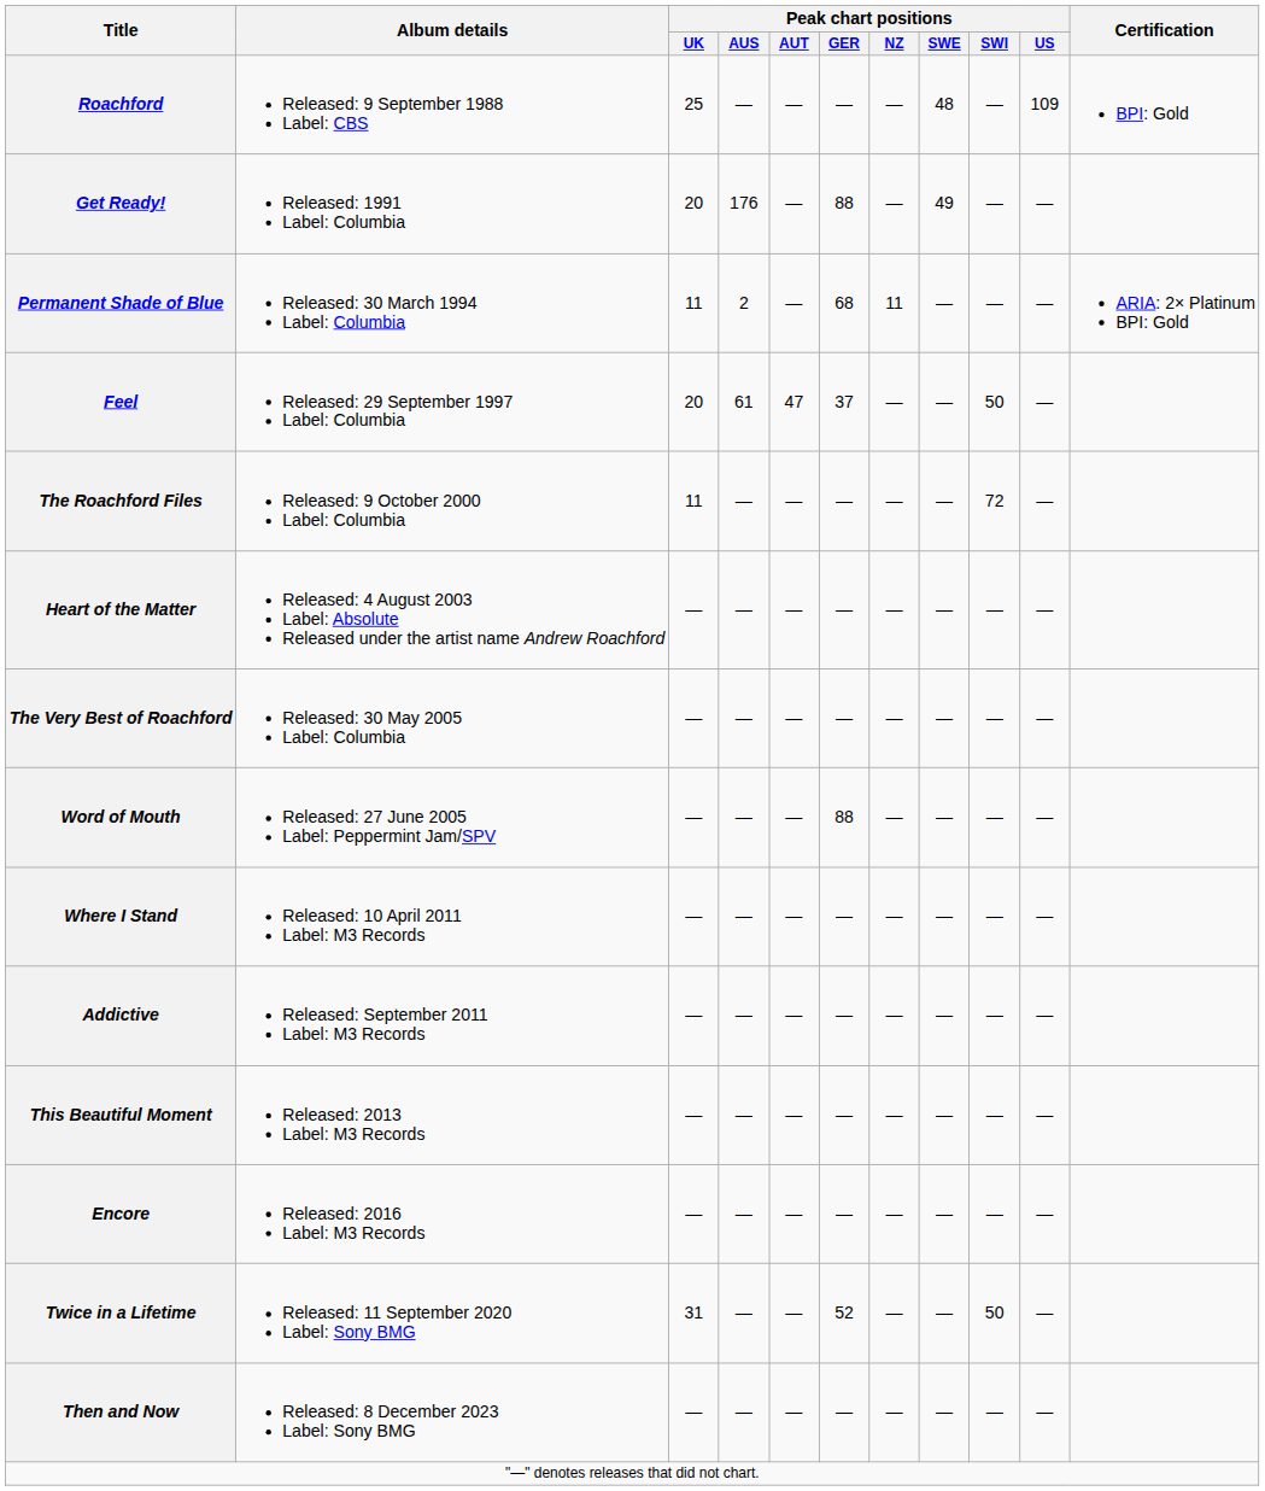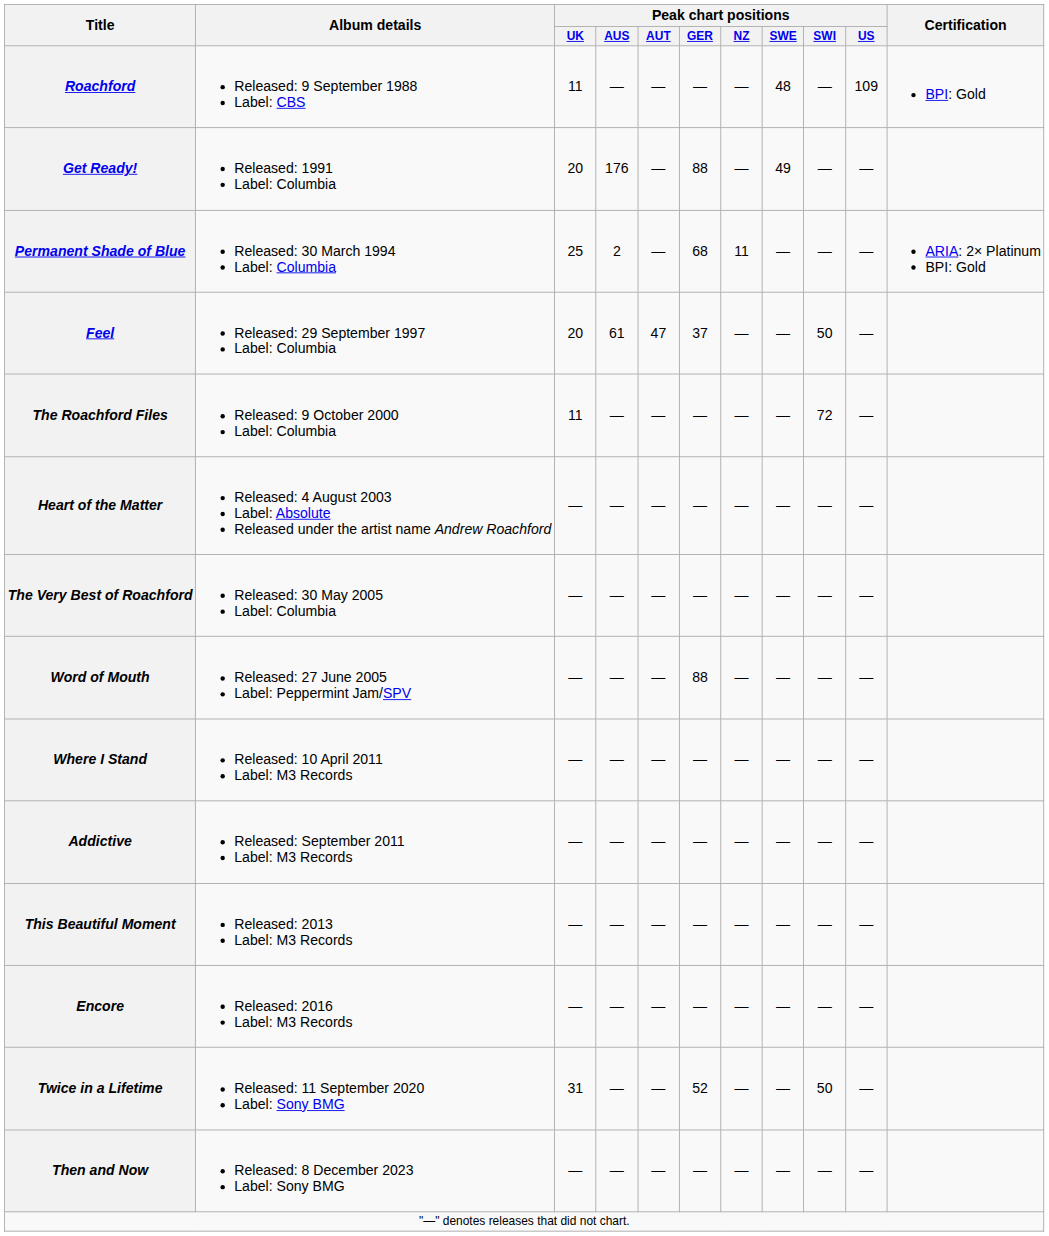Roachford | Peak chart positions / UK: 25 -> 11
Permanent Shade of Blue | Peak chart positions / UK: 11 -> 25
